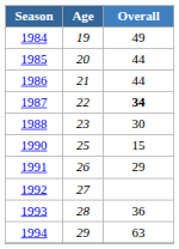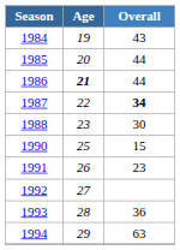1984 | Overall: 49 -> 43
1986 | Age: normal -> bold
1991 | Overall: 29 -> 23
